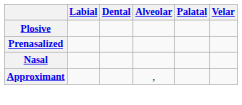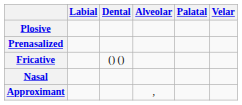+ row: Fricative | () ()
